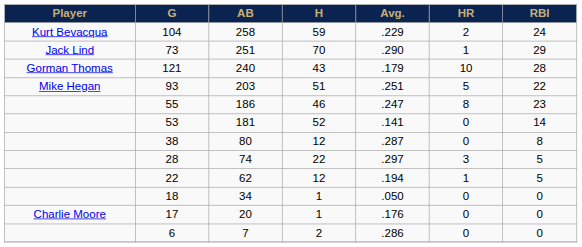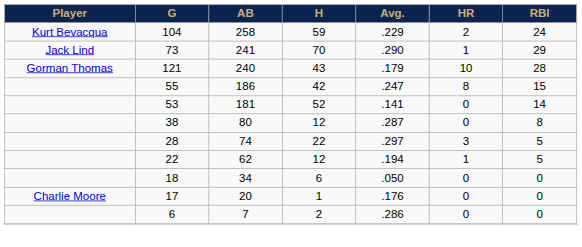73 | AB: 251 -> 241
- row: Mike Hegan | 93 | 203 | 51 | .251 | 5 | 22
55 | H: 46 -> 42
55 | RBI: 23 -> 15
18 | H: 1 -> 6
